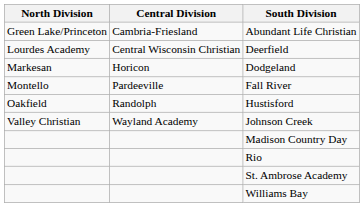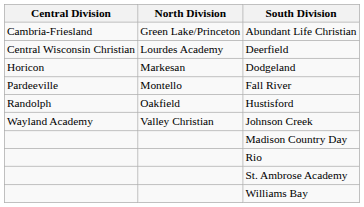columns swapped: Central Division <-> North Division
